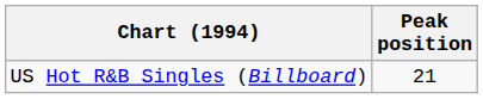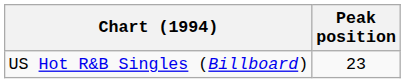US Hot R&B Singles (Billboard) | Peak position: 21 -> 23
